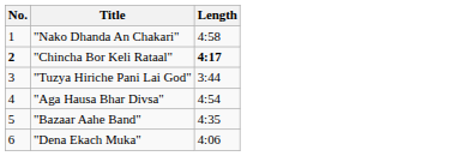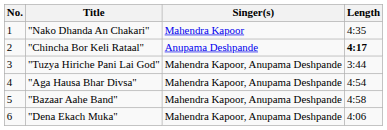+ column: Singer(s) | Mahendra Kapoor | Anupama Deshpande | Mahendra Kapoor, Anupama Deshpande | Mahendra Kapoor, Anupama Deshpande | Mahendra Kapoor, Anupama Deshpande | Mahendra Kapoor, Anupama Deshpande
"Nako Dhanda An Chakari" | Length: 4:58 -> 4:35
"Chincha Bor Keli Rataal" | No.: bold -> normal
"Bazaar Aahe Band" | Length: 4:35 -> 4:58
